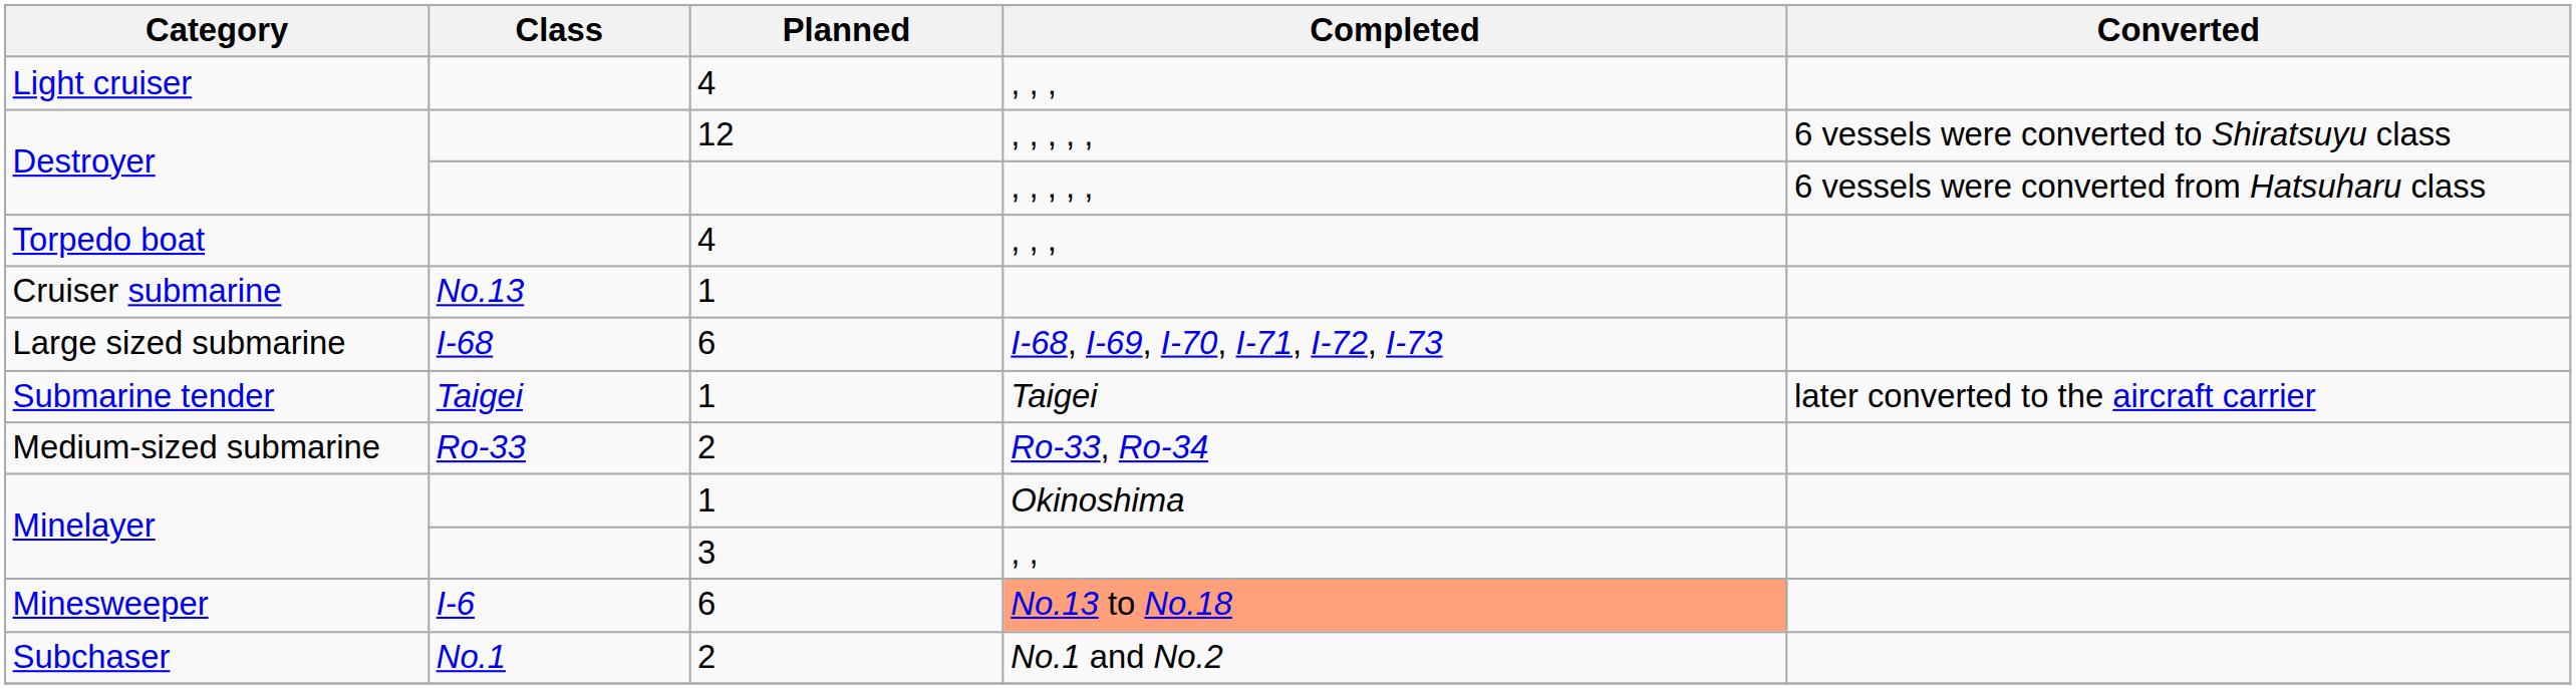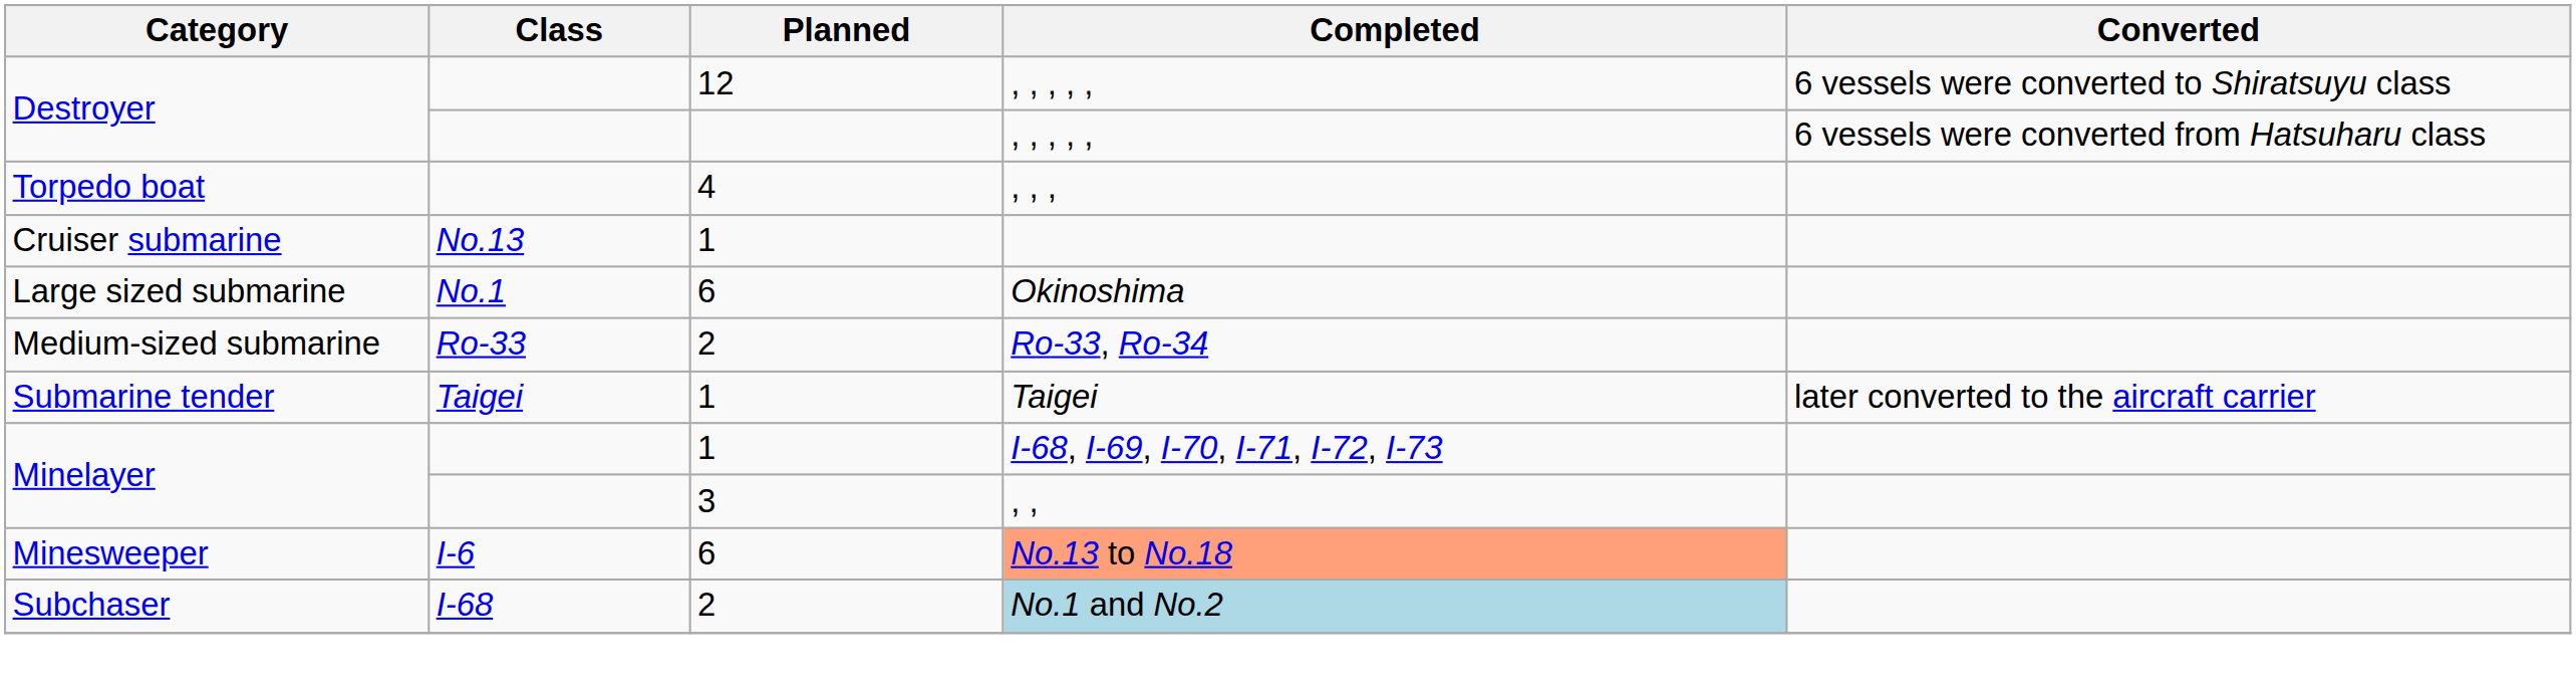- row: Light cruiser | 4 | , , ,
Large sized submarine | Class: I-68 -> No.1
Large sized submarine | Completed: I-68, I-69, I-70, I-71, I-72, I-73 -> Okinoshima
rows swapped: Medium-sized submarine <-> Submarine tender
Minelayer / 1 | Completed: Okinoshima -> I-68, I-69, I-70, I-71, I-72, I-73
Subchaser | Class: No.1 -> I-68
Subchaser | Completed: no background -> lightblue background
